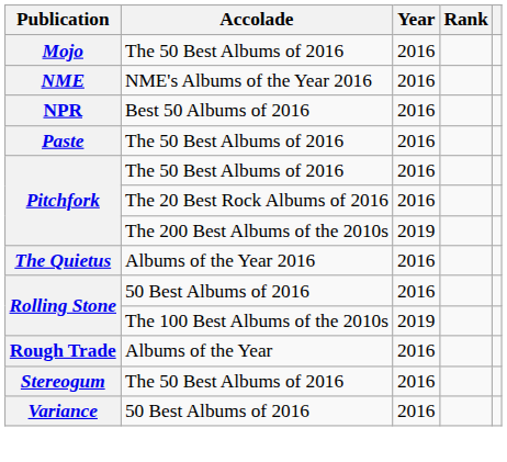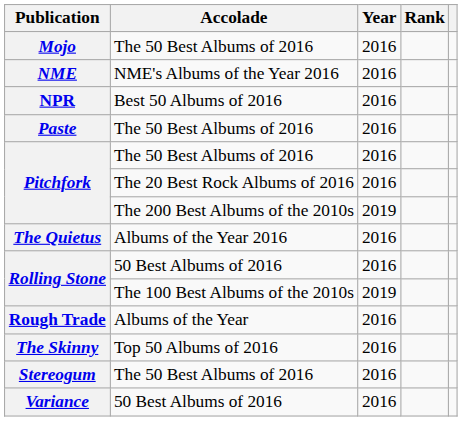+ row: The Skinny | Top 50 Albums of 2016 | 2016
